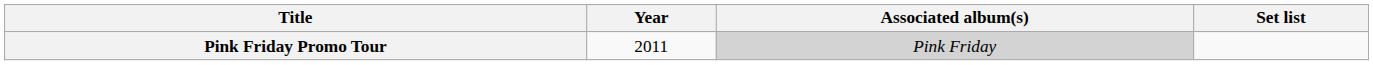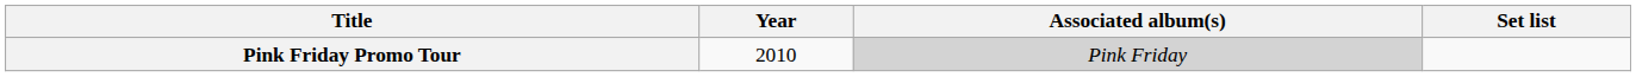Pink Friday Promo Tour | Year: 2011 -> 2010
